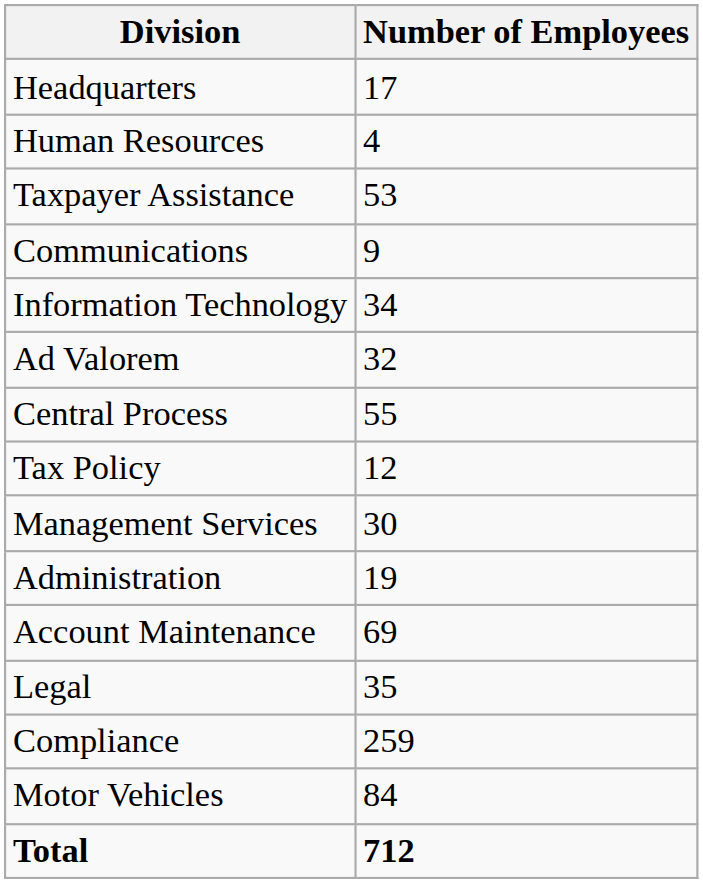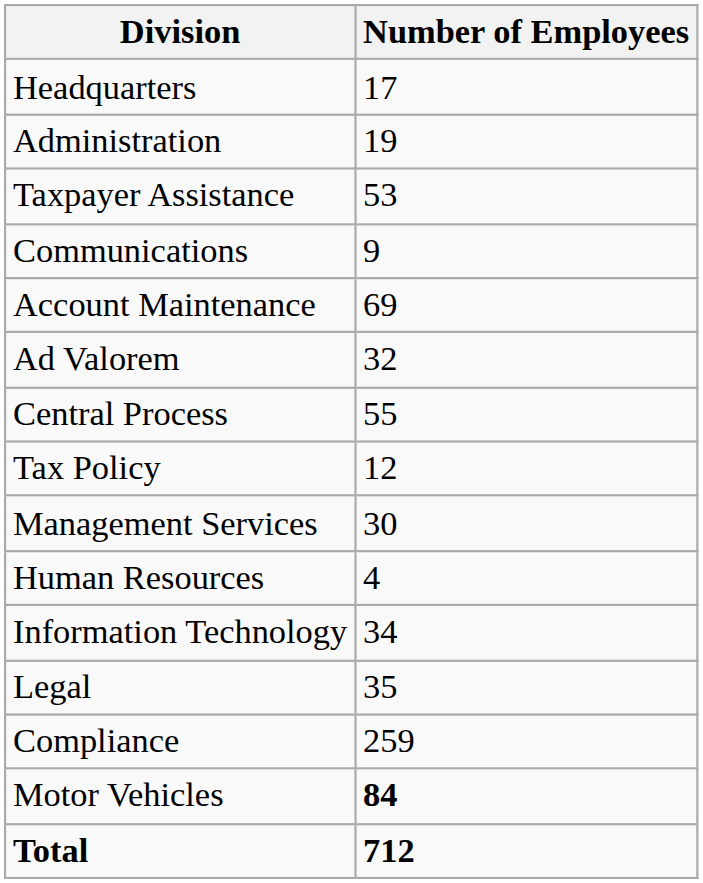rows swapped: Administration <-> Human Resources
rows swapped: Account Maintenance <-> Information Technology
Motor Vehicles | Number of Employees: normal -> bold
